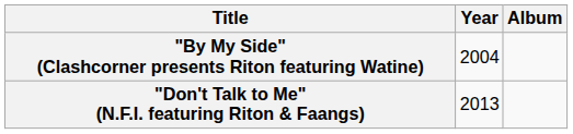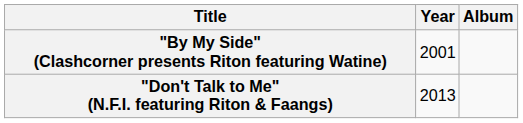"By My Side" (Clashcorner presents Riton featuring Watine) | Year: 2004 -> 2001
